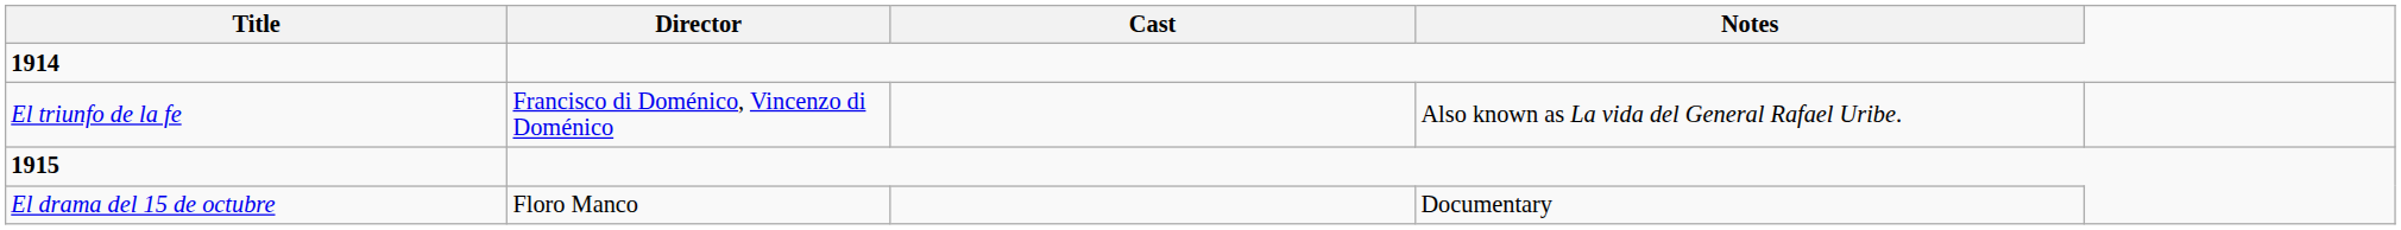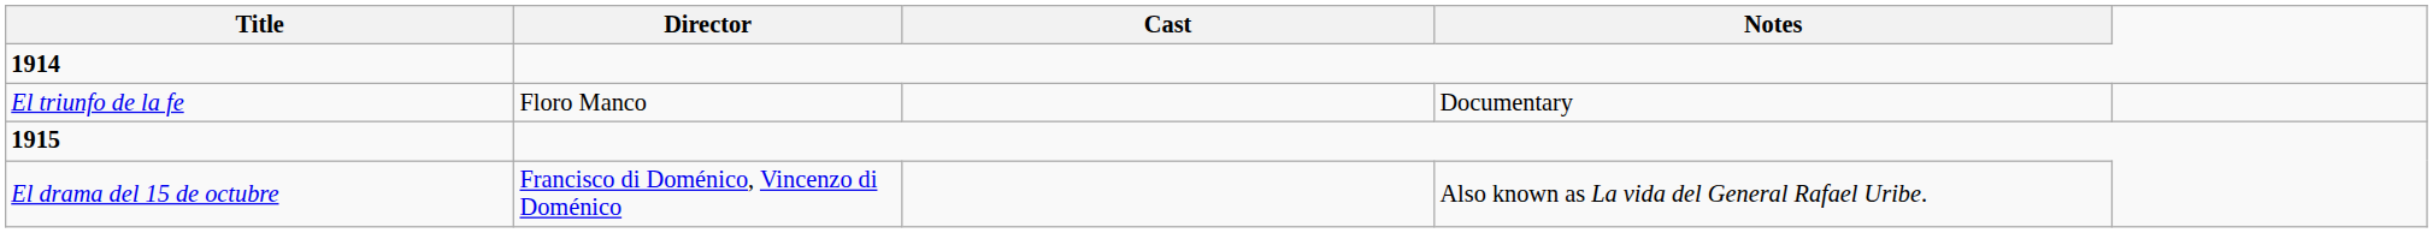El triunfo de la fe | Director: Francisco di Doménico, Vincenzo di Doménico -> Floro Manco
El triunfo de la fe | Notes: Also known as La vida del General Rafael Uribe. -> Documentary
El drama del 15 de octubre | Director: Floro Manco -> Francisco di Doménico, Vincenzo di Doménico
El drama del 15 de octubre | Notes: Documentary -> Also known as La vida del General Rafael Uribe.
